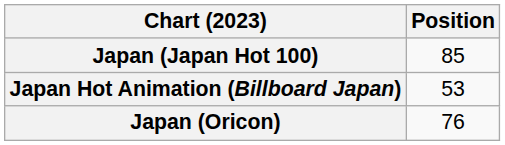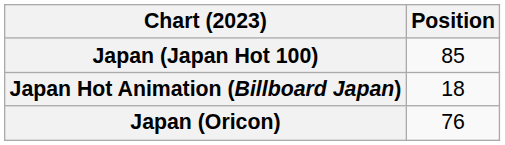Japan Hot Animation (Billboard Japan) | Position: 53 -> 18
